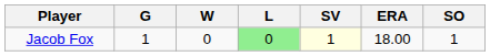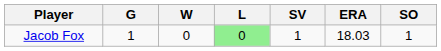Jacob Fox | SV: lightyellow background -> no background
Jacob Fox | ERA: 18.00 -> 18.03
